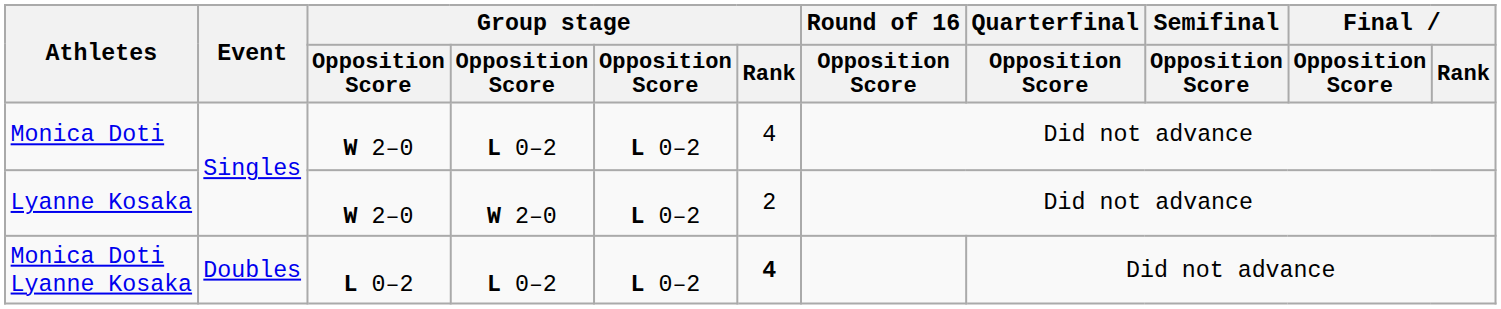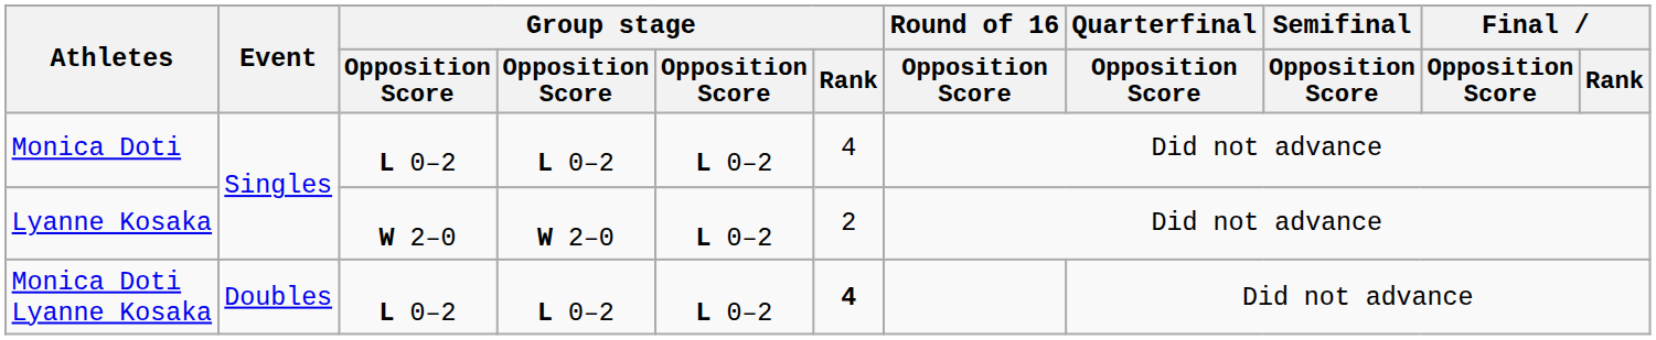Monica Doti | column 3: W 2–0 -> L 0–2
